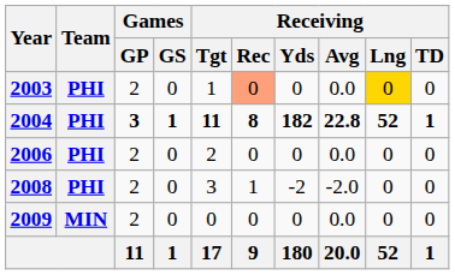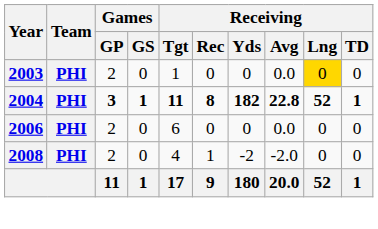2003 | Receiving / Rec: lightsalmon background -> no background
2006 | Receiving / Tgt: 2 -> 6
2008 | Receiving / Tgt: 3 -> 4
- row: 2009 | MIN | 2 | 0 | 0 | 0 | 0 | 0.0 | 0 | 0
